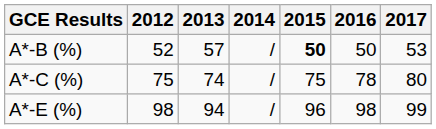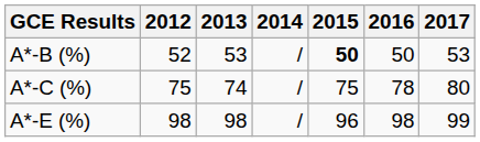A*-B (%) | 2013: 57 -> 53
A*-E (%) | 2013: 94 -> 98
